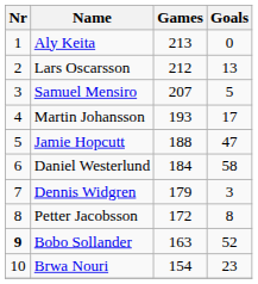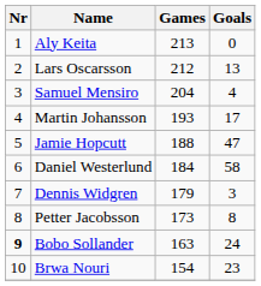Samuel Mensiro | Games: 207 -> 204
Samuel Mensiro | Goals: 5 -> 4
Petter Jacobsson | Games: 172 -> 173
Bobo Sollander | Goals: 52 -> 24
